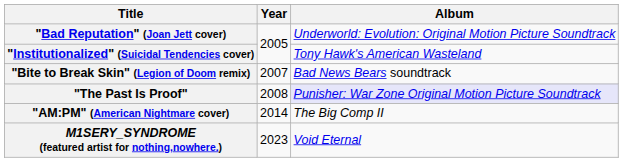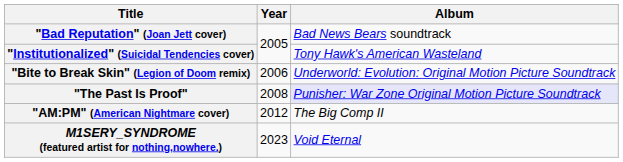"Bad Reputation" (Joan Jett cover) | Album: Underworld: Evolution: Original Motion Picture Soundtrack -> Bad News Bears soundtrack
"Bite to Break Skin" (Legion of Doom remix) | Year: 2007 -> 2006
"Bite to Break Skin" (Legion of Doom remix) | Album: Bad News Bears soundtrack -> Underworld: Evolution: Original Motion Picture Soundtrack
"AM:PM" (American Nightmare cover) | Year: 2014 -> 2012
